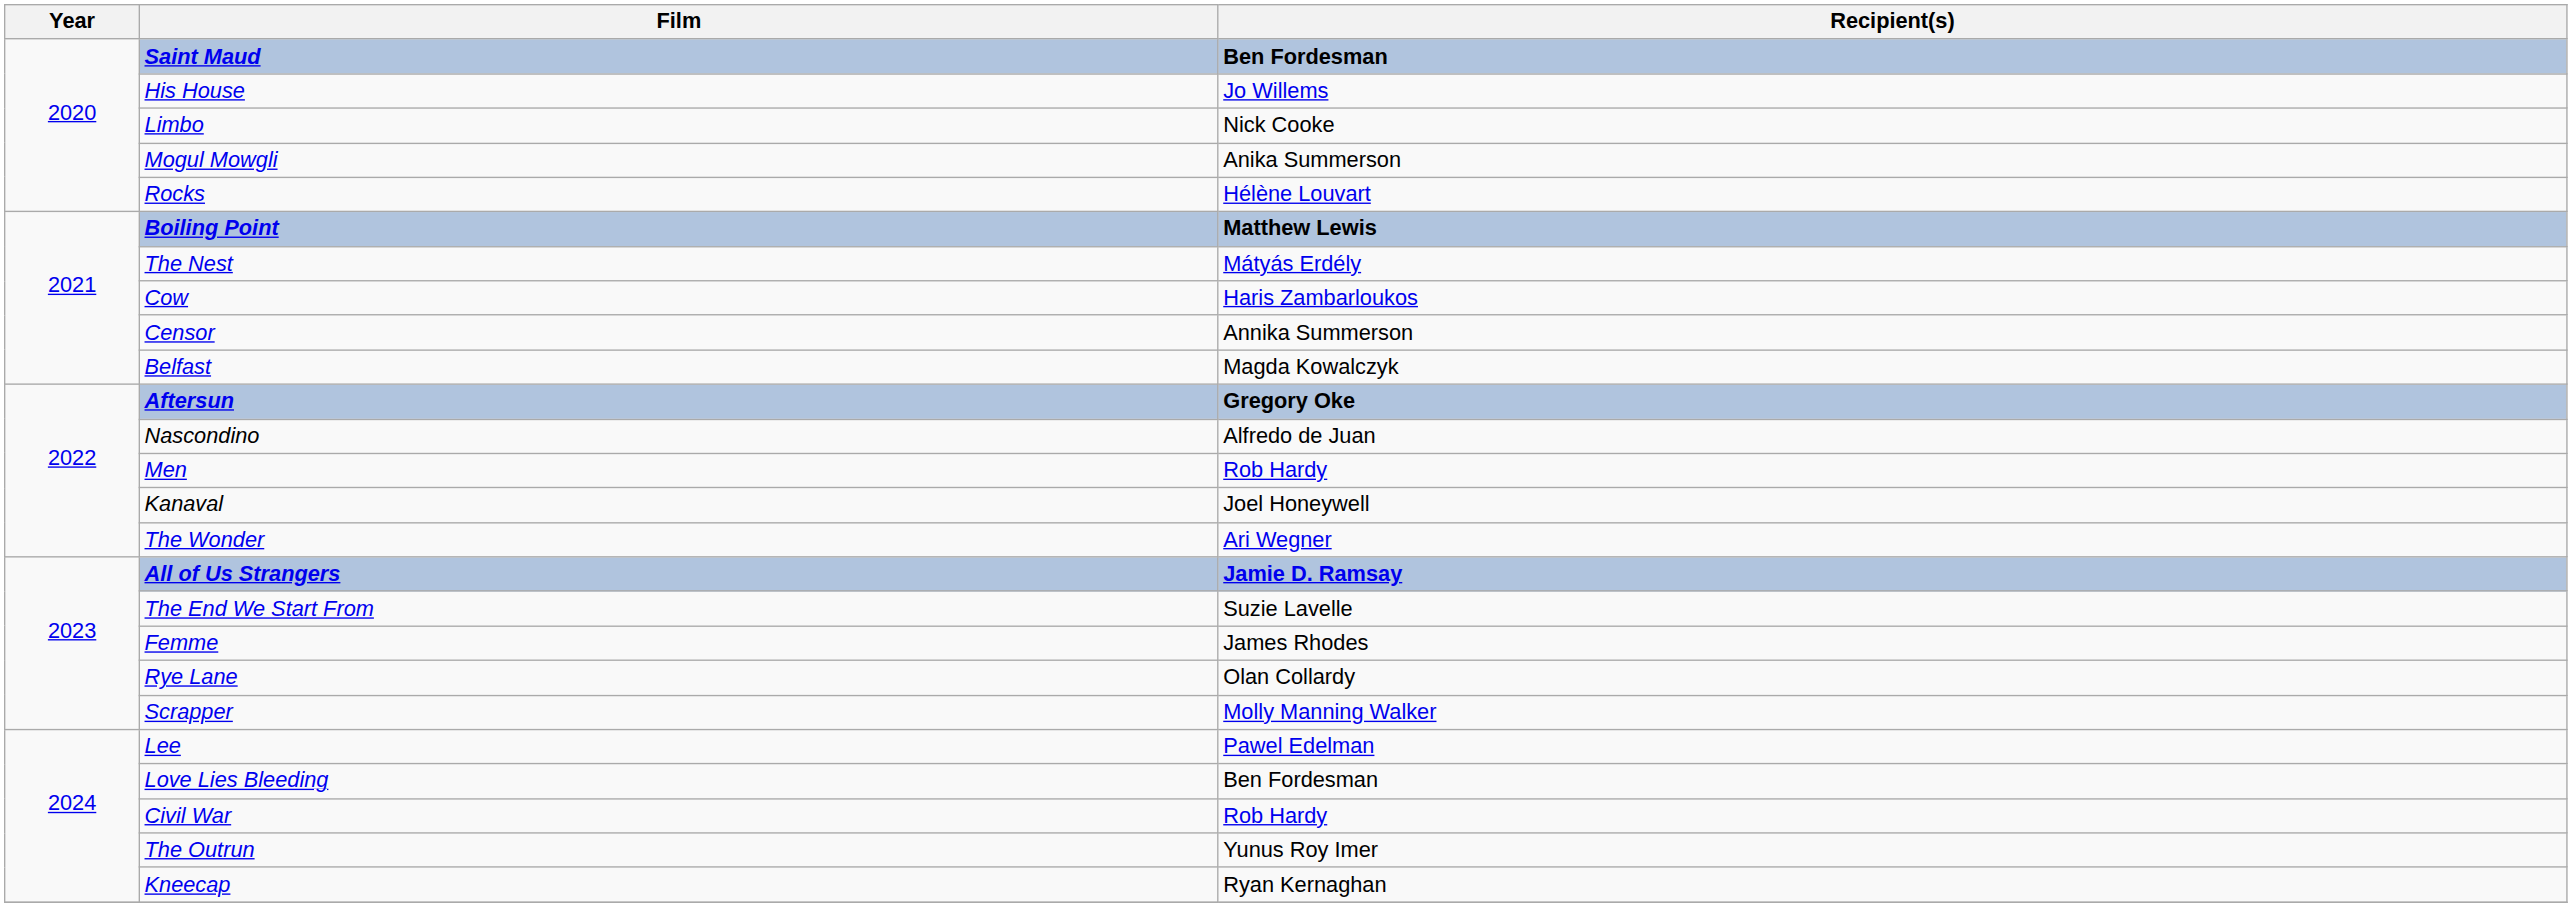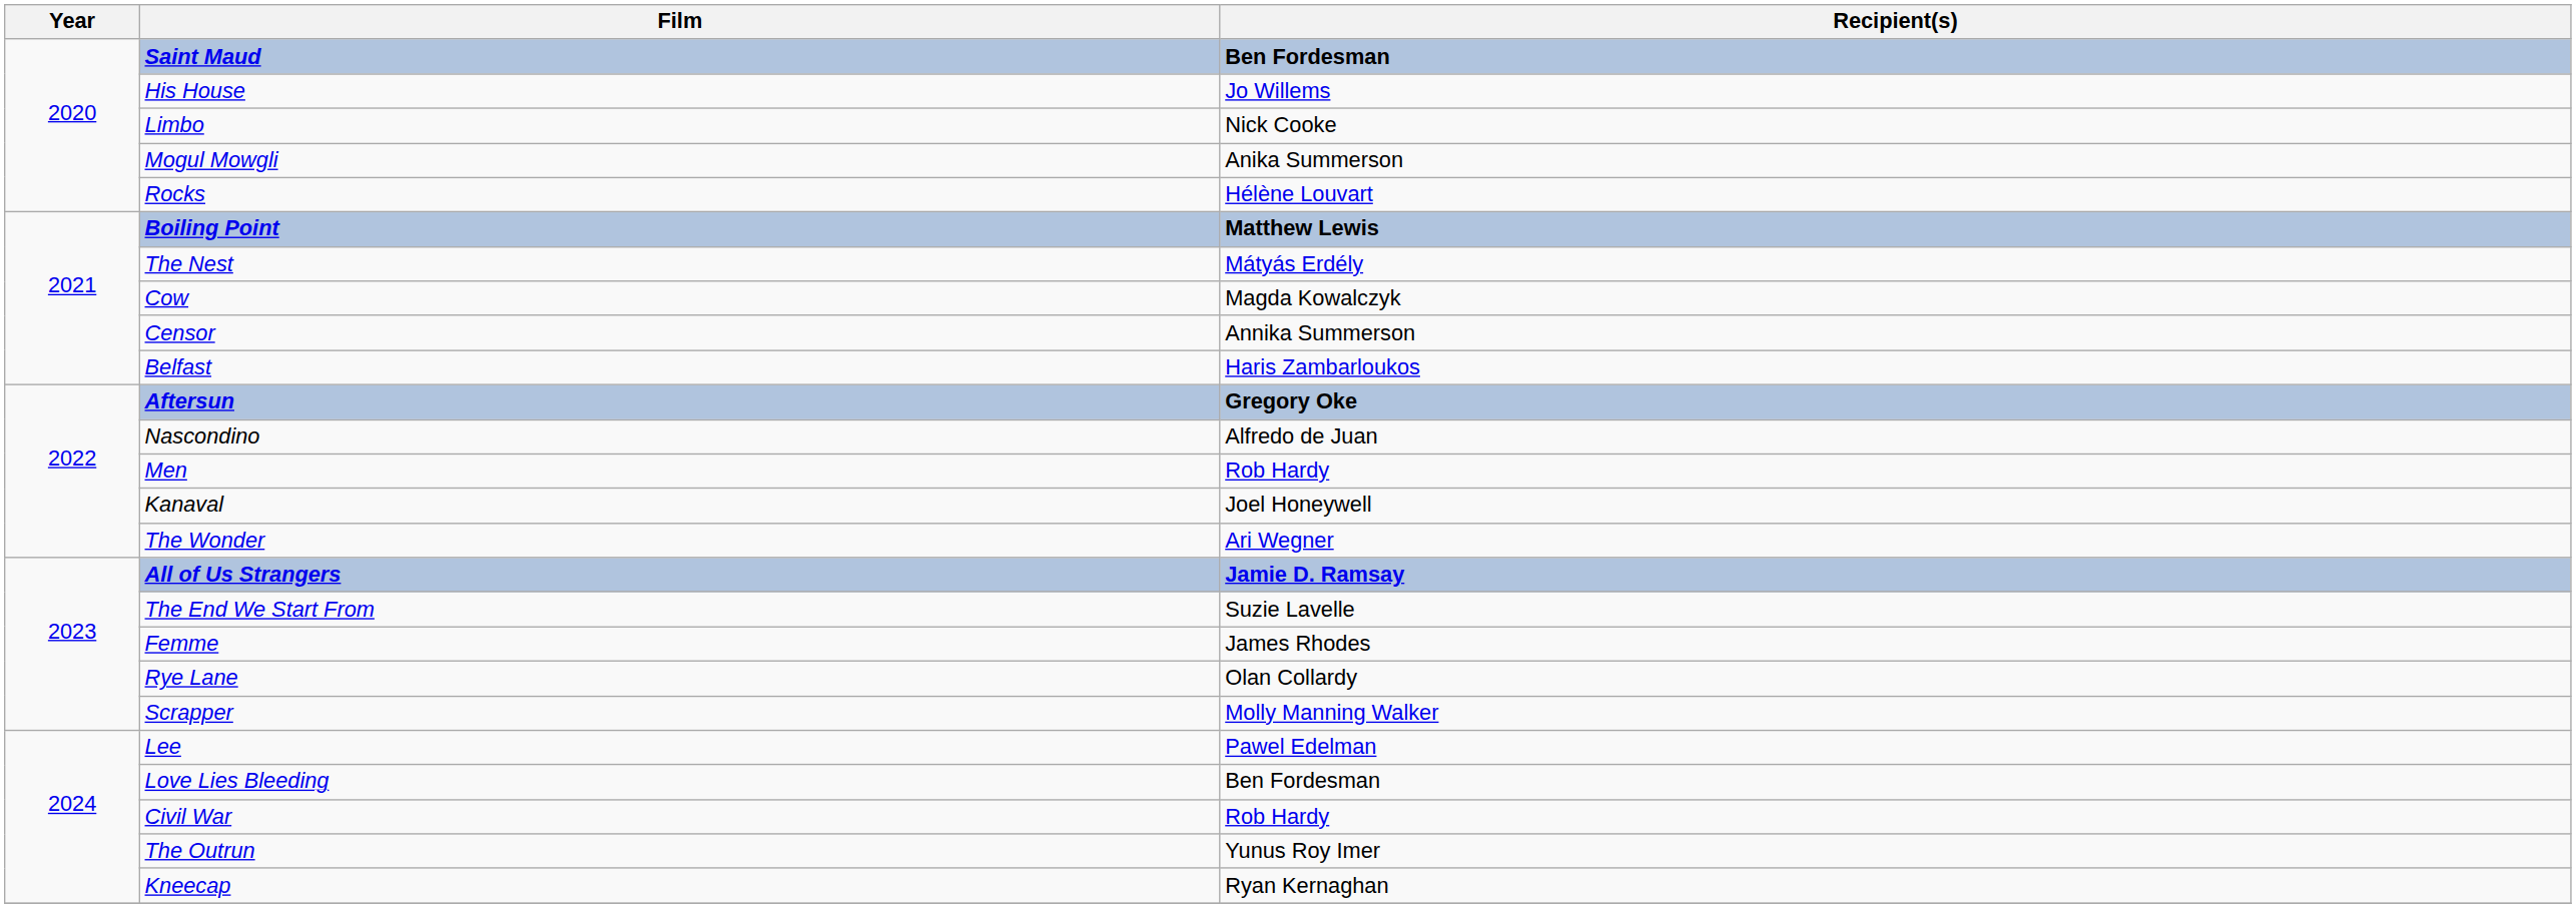Cow | Recipient(s): Haris Zambarloukos -> Magda Kowalczyk
Belfast | Recipient(s): Magda Kowalczyk -> Haris Zambarloukos
